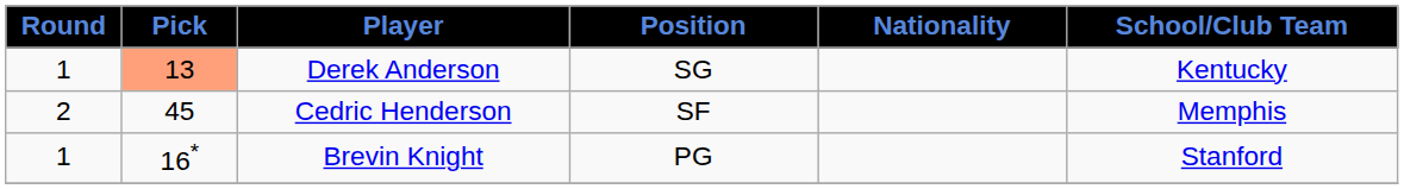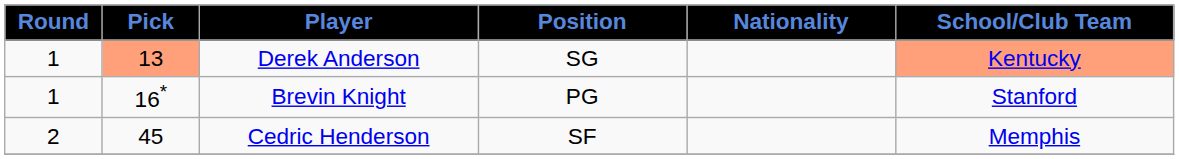Derek Anderson | School/Club Team: no background -> lightsalmon background
rows swapped: Brevin Knight <-> Cedric Henderson
